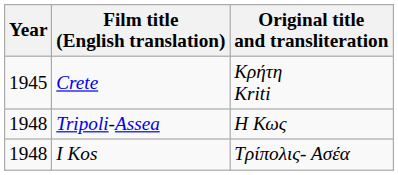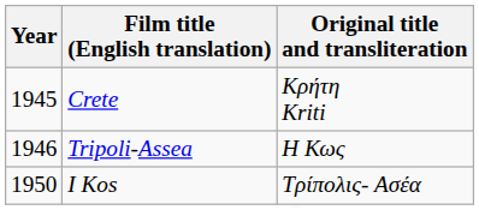Tripoli-Assea | Year: 1948 -> 1946
I Kos | Year: 1948 -> 1950
